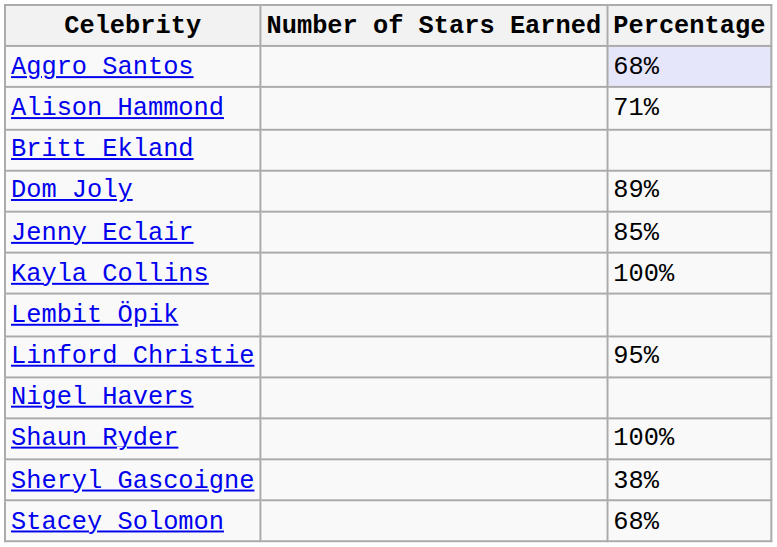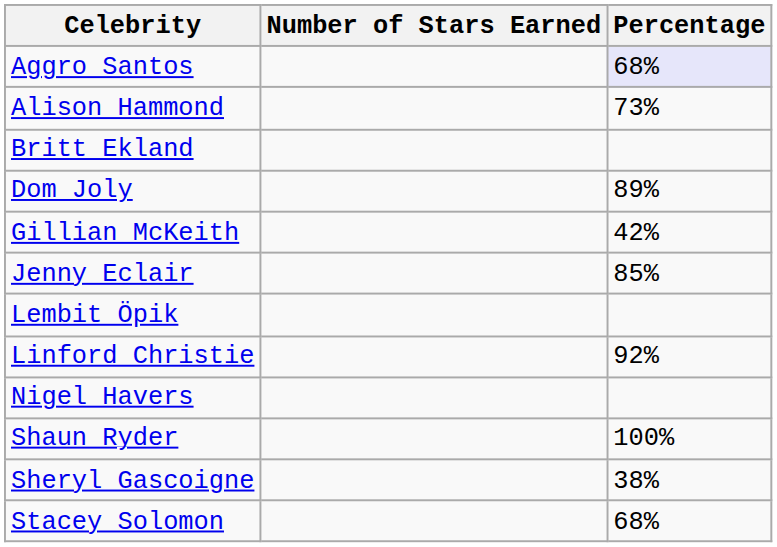Alison Hammond | Percentage: 71% -> 73%
+ row: Gillian McKeith | 42%
- row: Kayla Collins | 100%
Linford Christie | Percentage: 95% -> 92%
